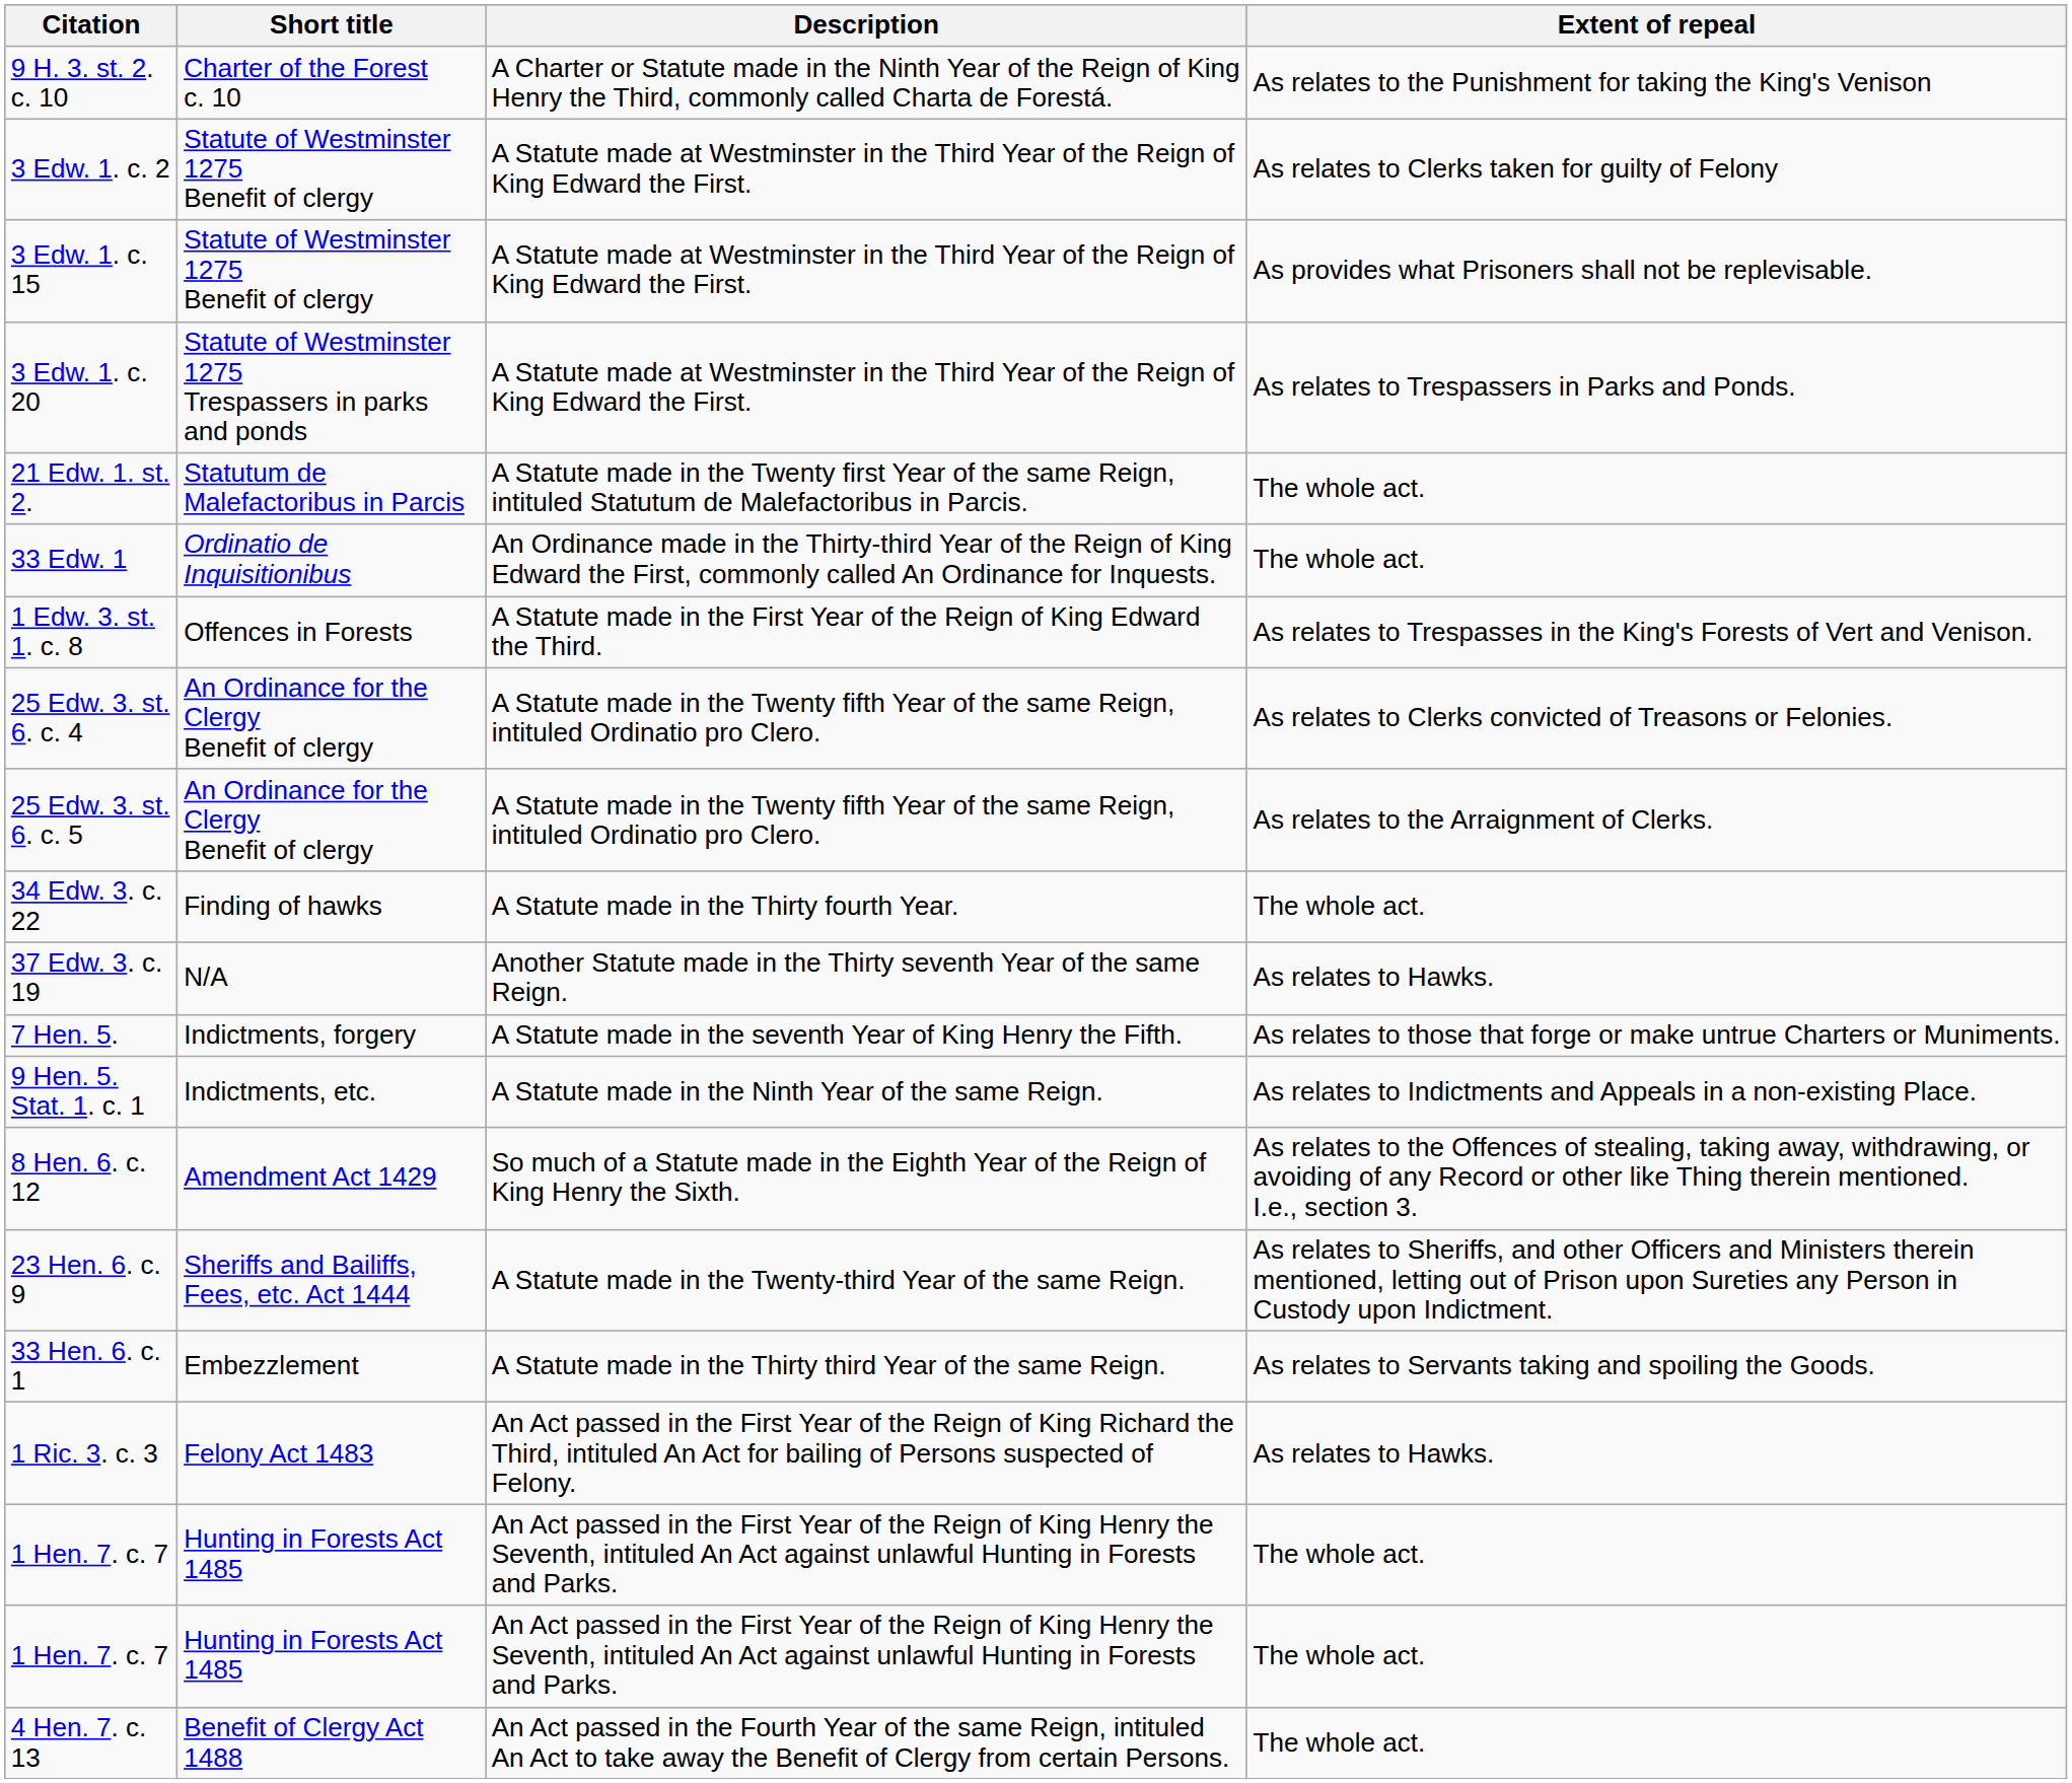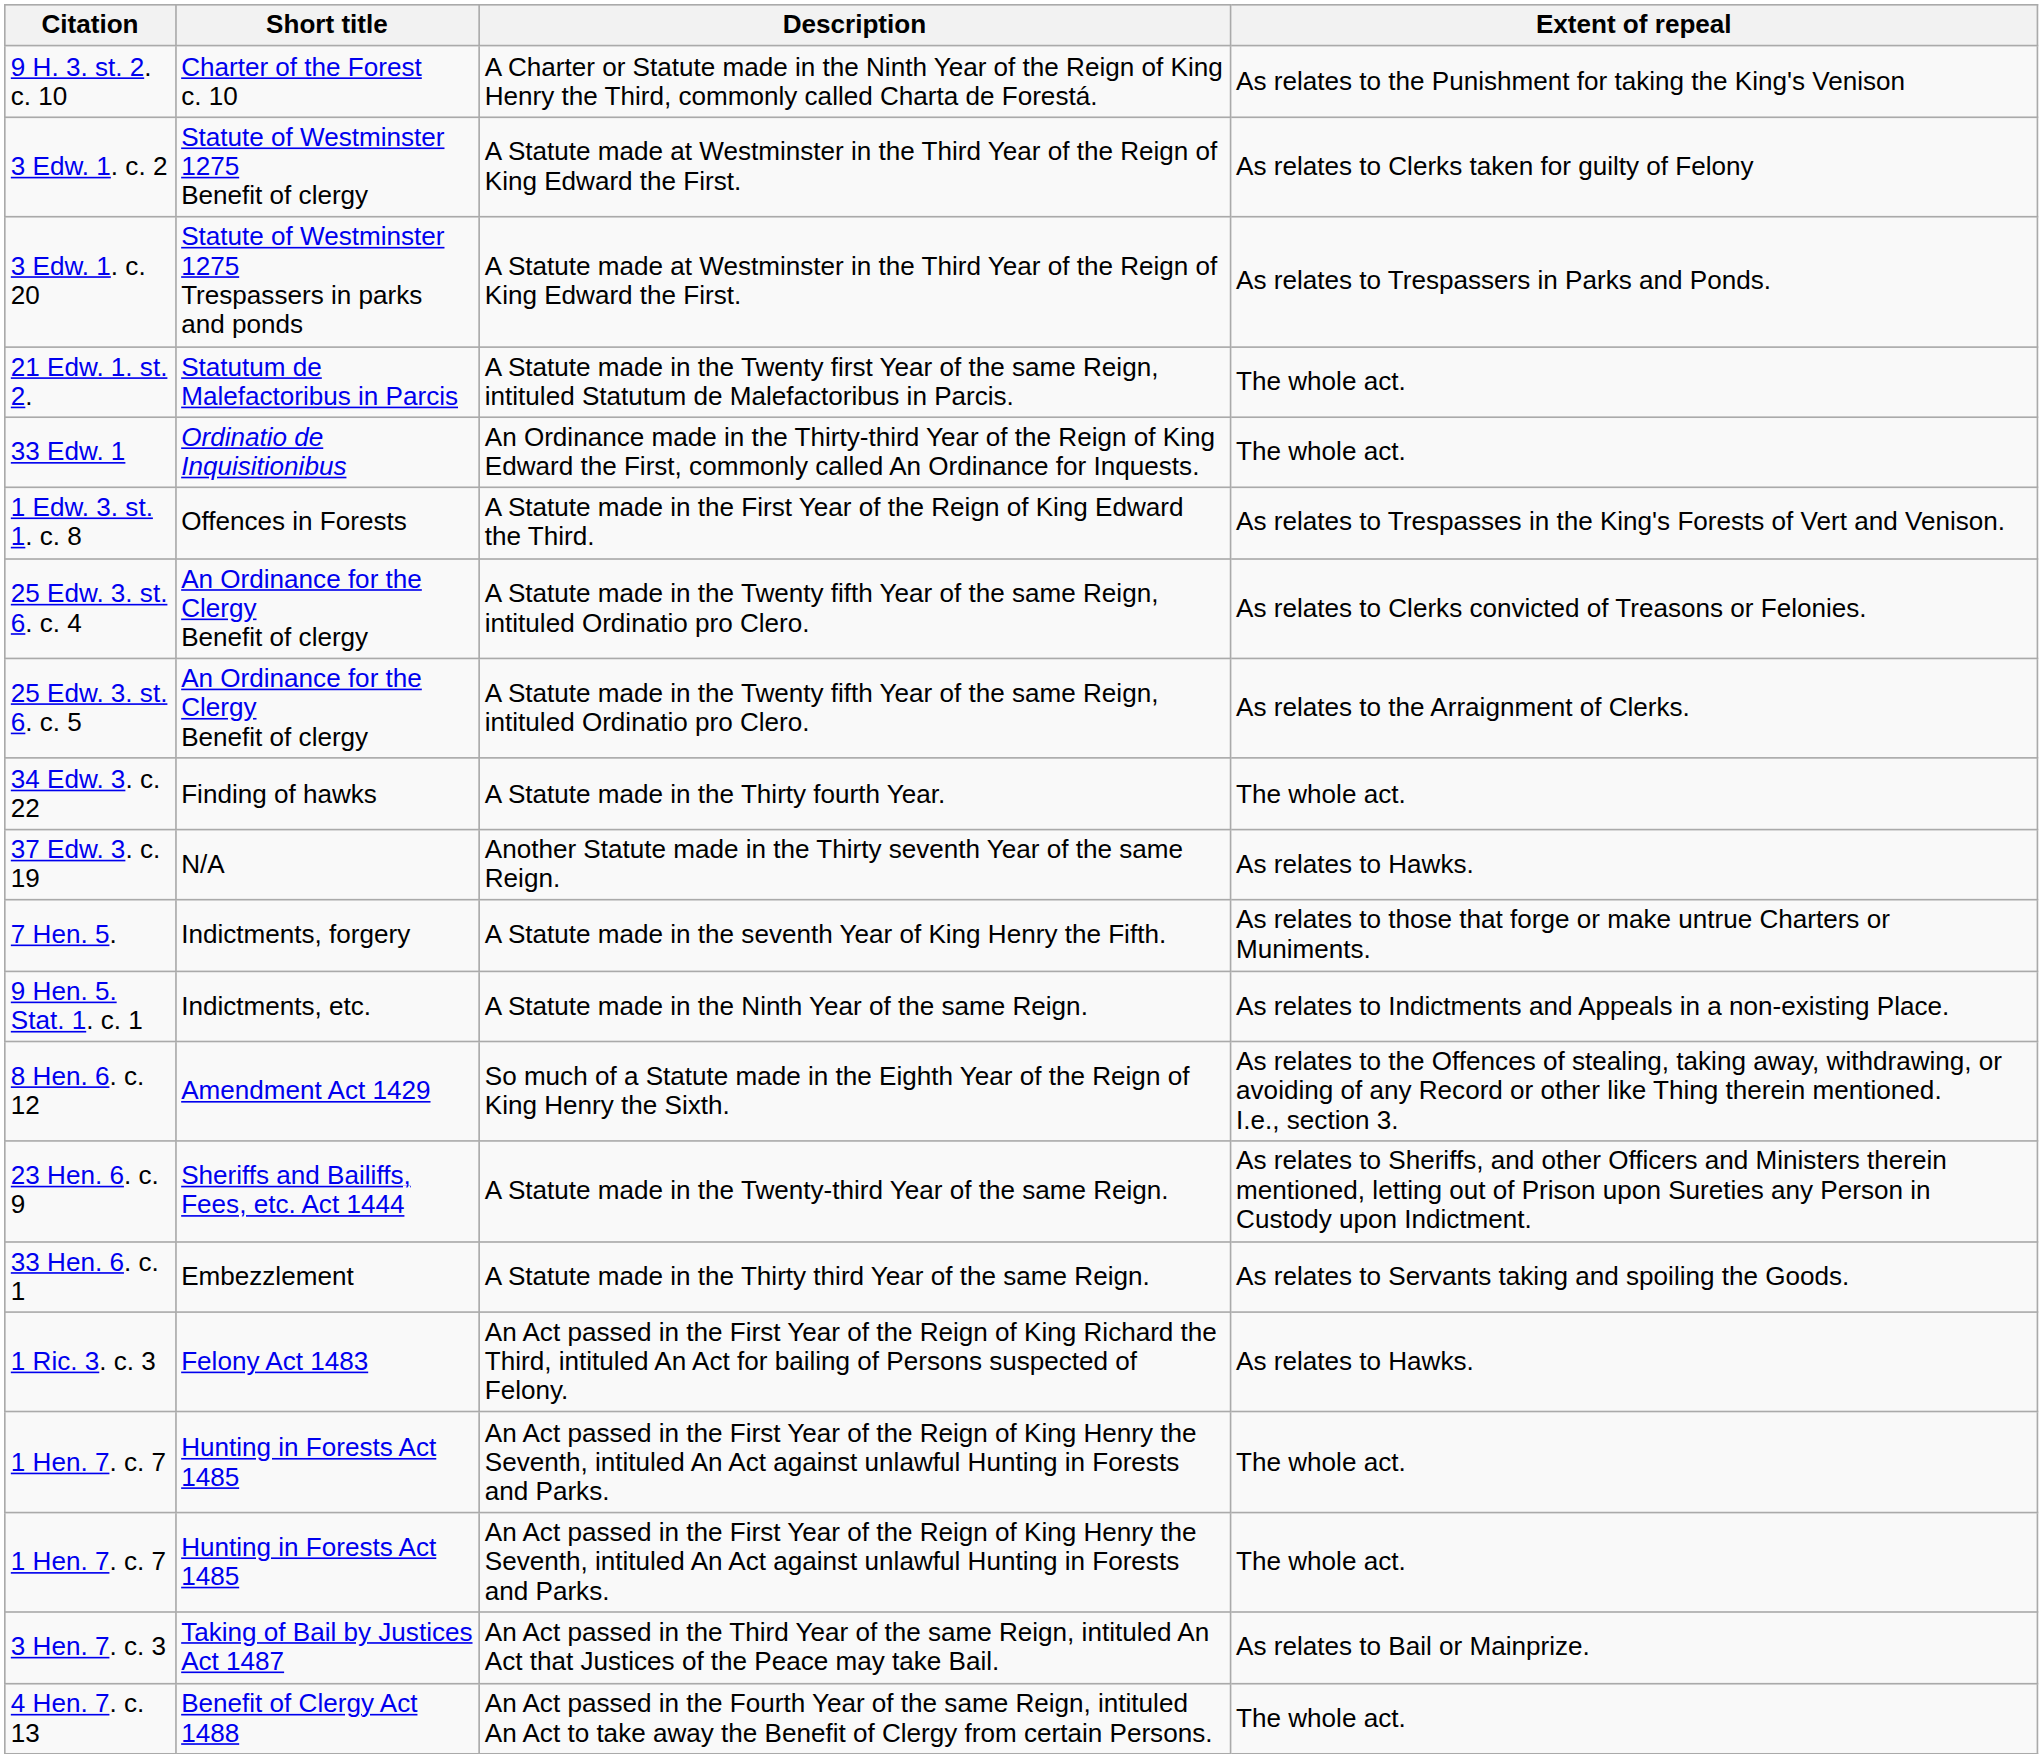- row: 3 Edw. 1. c. 15 | Statute of Westminster 1275 Benefit of clergy | A Statute made at Westminster in the Third Year of the Reign of King Edward the First. | As provides what Prisoners shall not be replevisable.
+ row: 3 Hen. 7. c. 3 | Taking of Bail by Justices Act 1487 | An Act passed in the Third Year of the same Reign, intituled An Act that Justices of the Peace may take Bail. | As relates to Bail or Mainprize.
